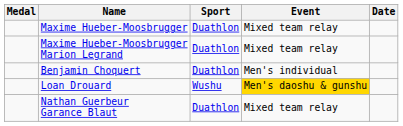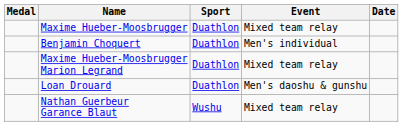rows swapped: Maxime Hueber-Moosbrugger Marion Legrand <-> Benjamin Choquert
Loan Drouard | Sport: Wushu -> Duathlon
Loan Drouard | Event: gold background -> no background
Nathan Guerbeur Garance Blaut | Sport: Duathlon -> Wushu
